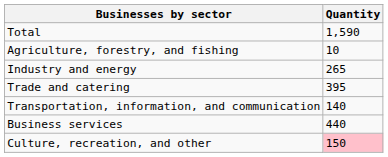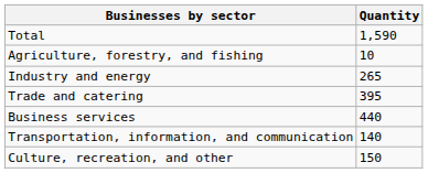rows swapped: Transportation, information, and communication <-> Business services
Culture, recreation, and other | Quantity: pink background -> no background
